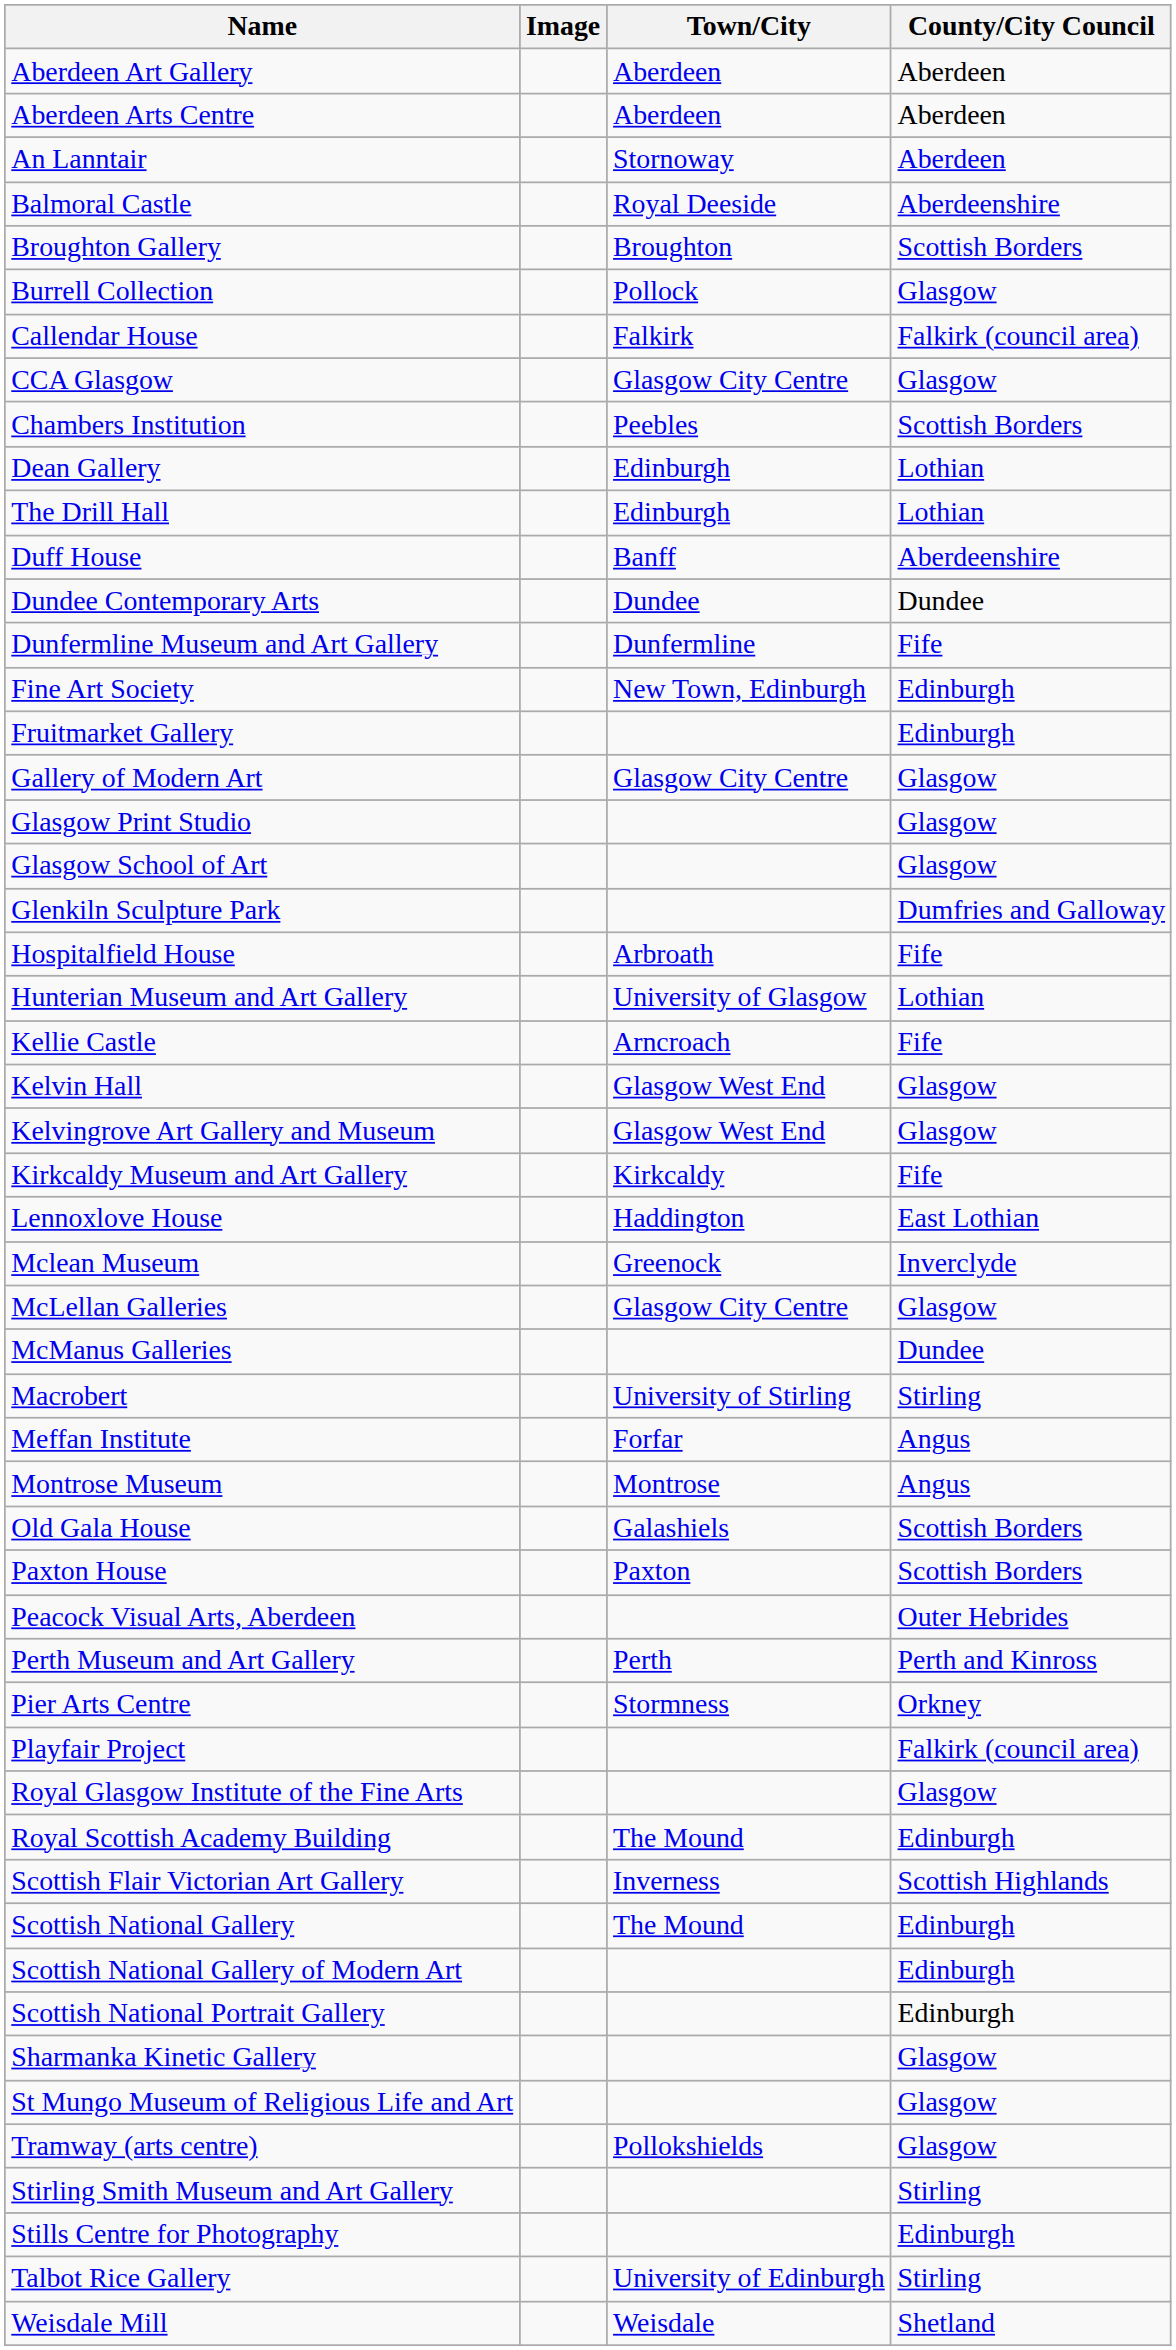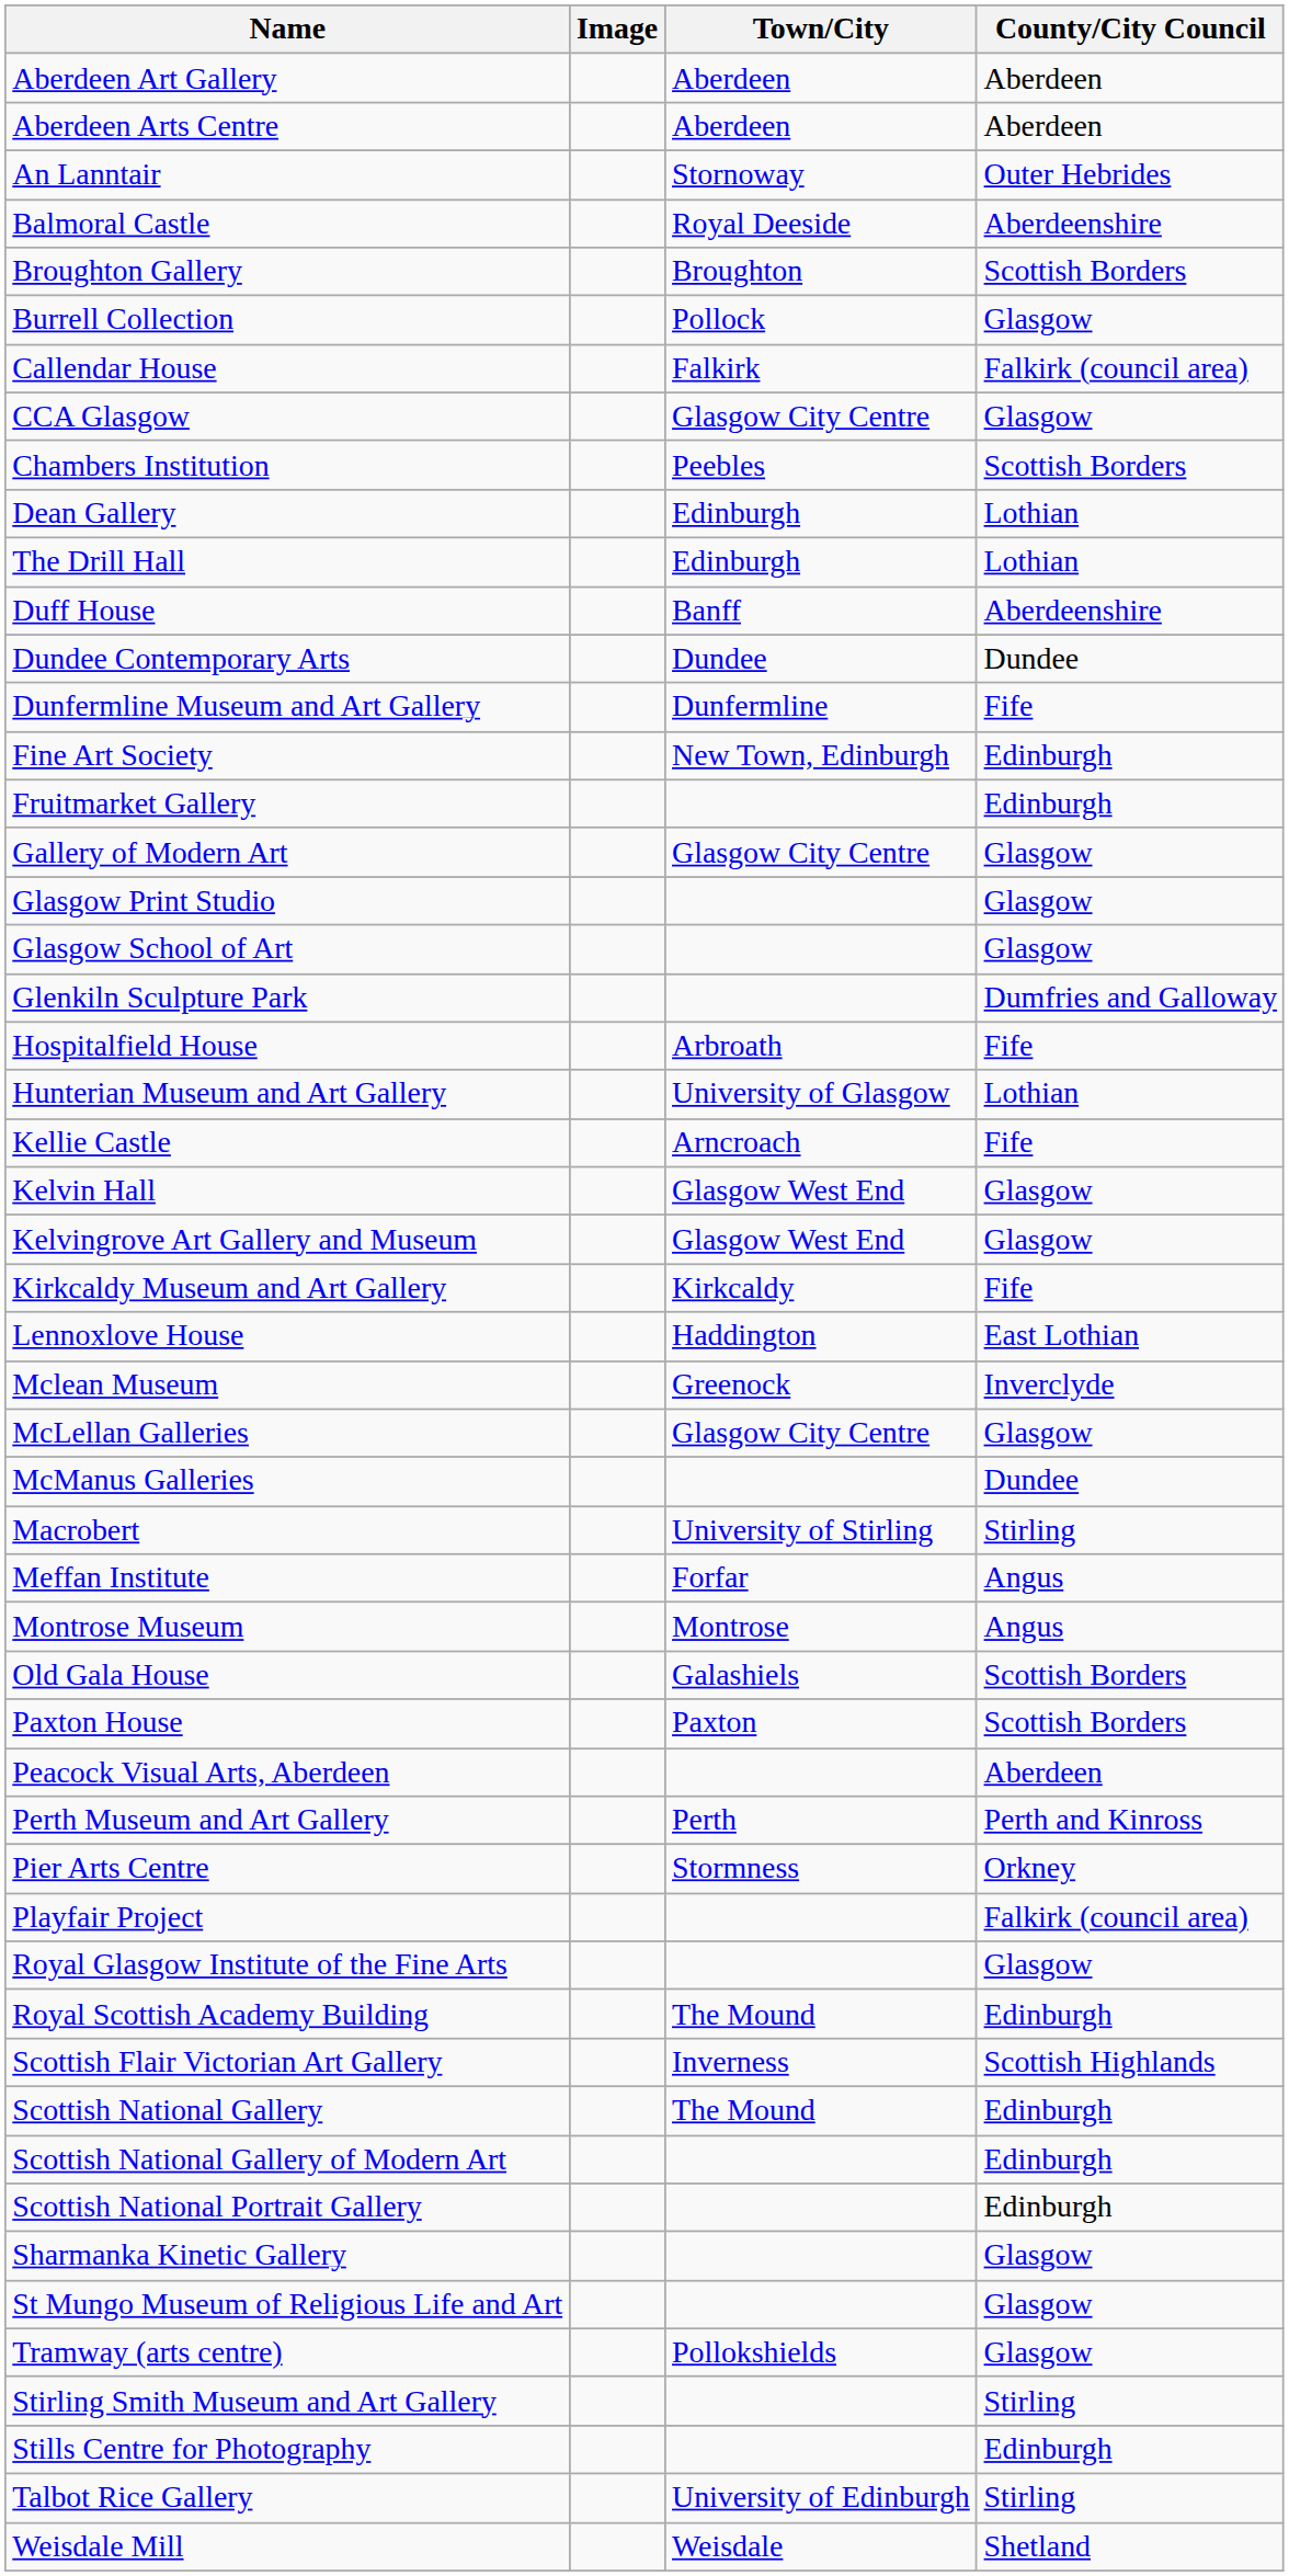An Lanntair | County/City Council: Aberdeen -> Outer Hebrides
Peacock Visual Arts, Aberdeen | County/City Council: Outer Hebrides -> Aberdeen
